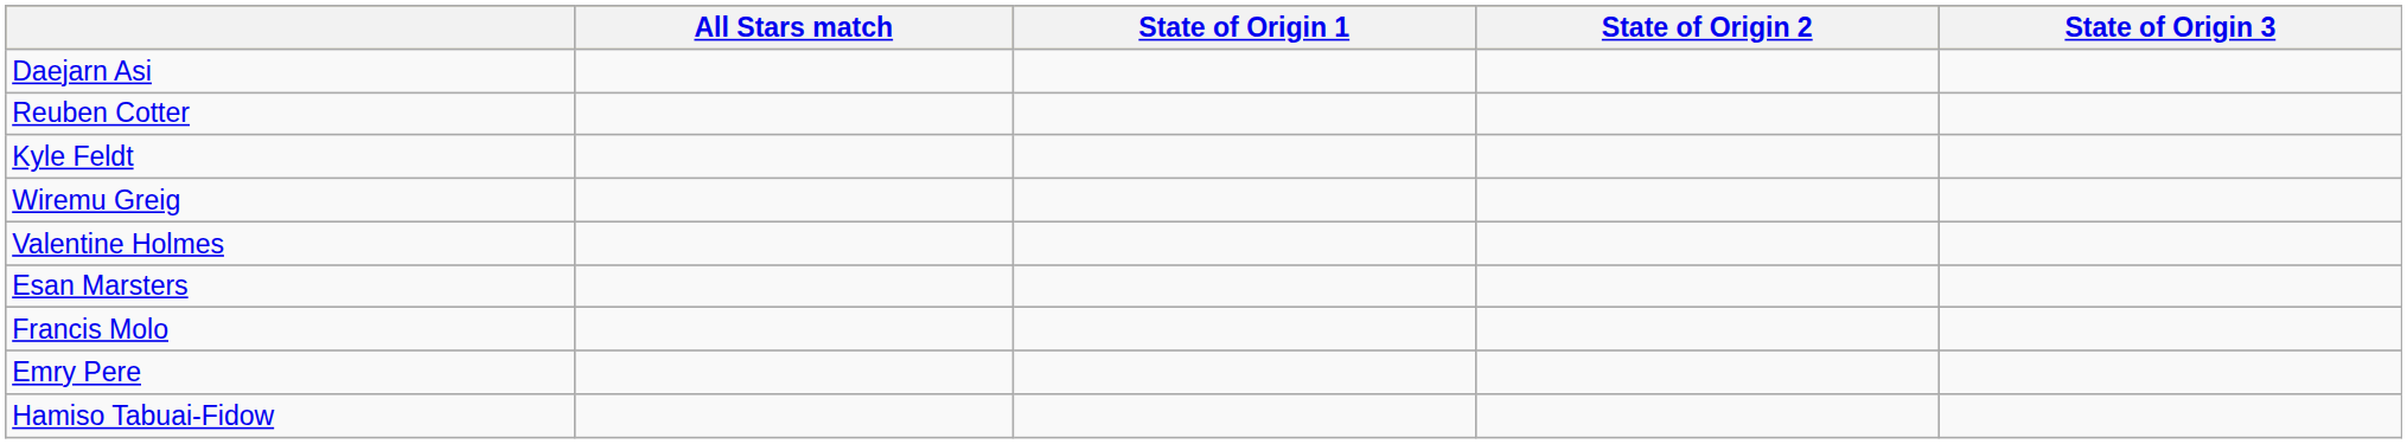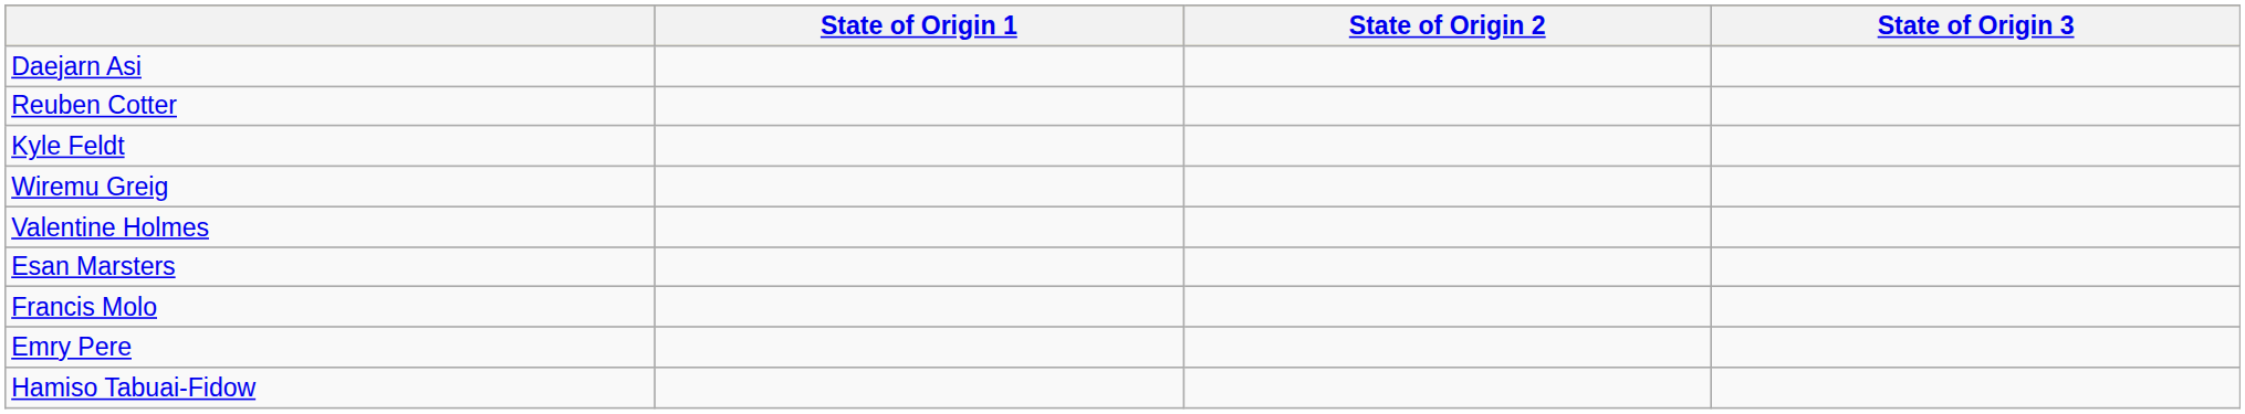- column: All Stars match
